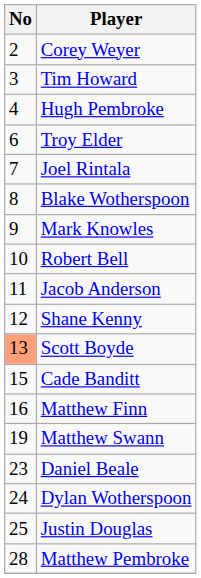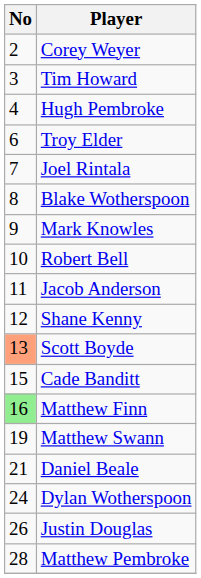Matthew Finn | No: no background -> lightgreen background
Daniel Beale | No: 23 -> 21
Justin Douglas | No: 25 -> 26
